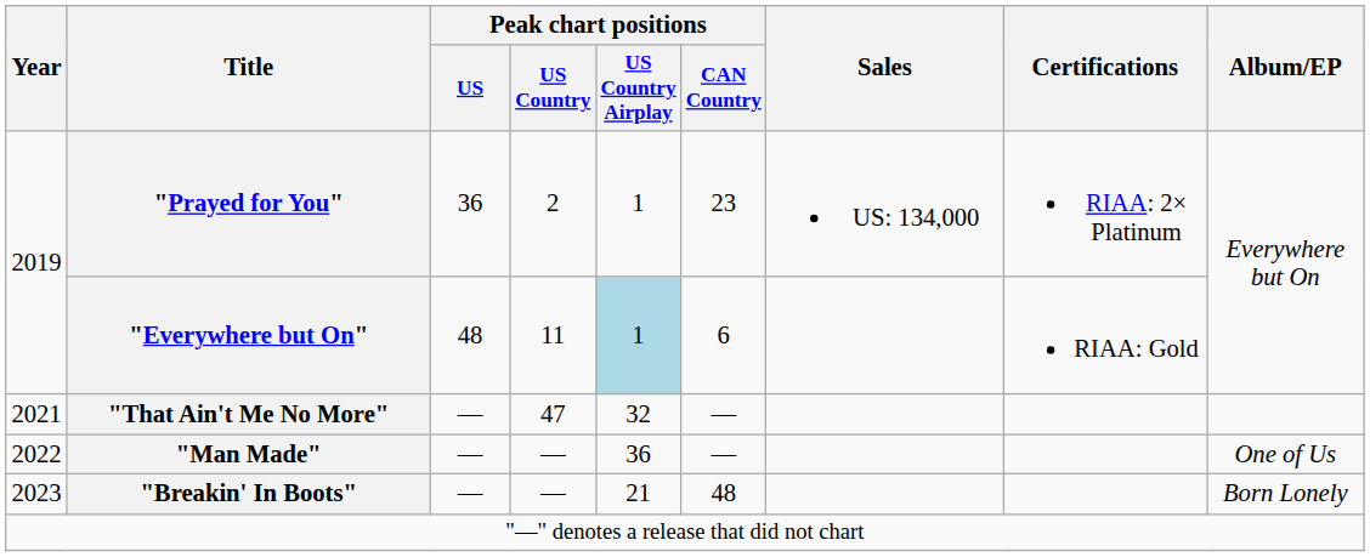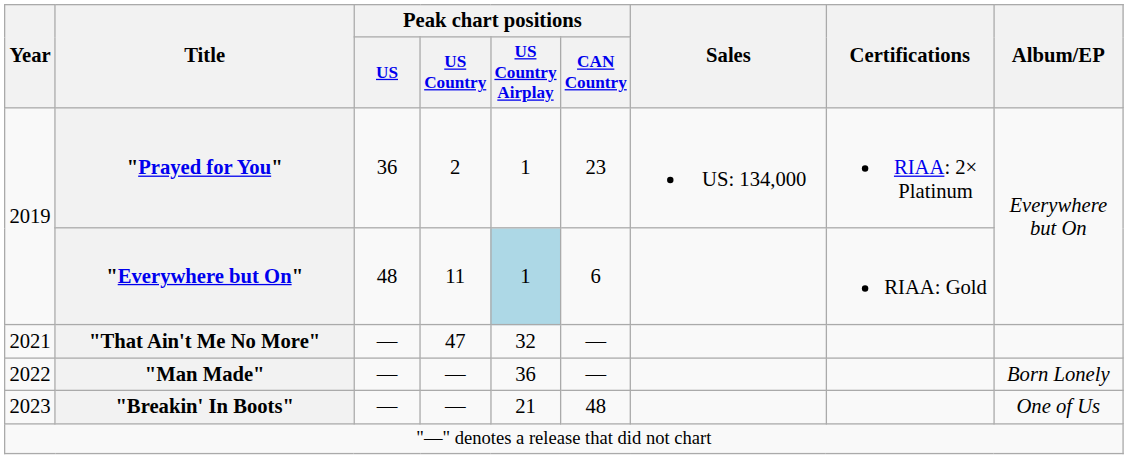"Man Made" | Album/EP: One of Us -> Born Lonely
"Breakin' In Boots" | Album/EP: Born Lonely -> One of Us
